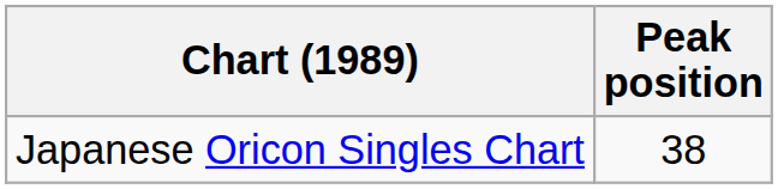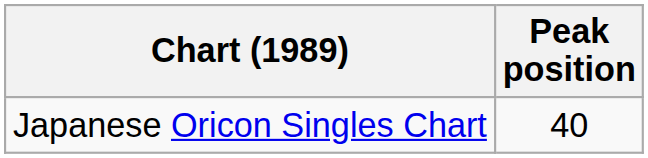Japanese Oricon Singles Chart | Peak position: 38 -> 40
